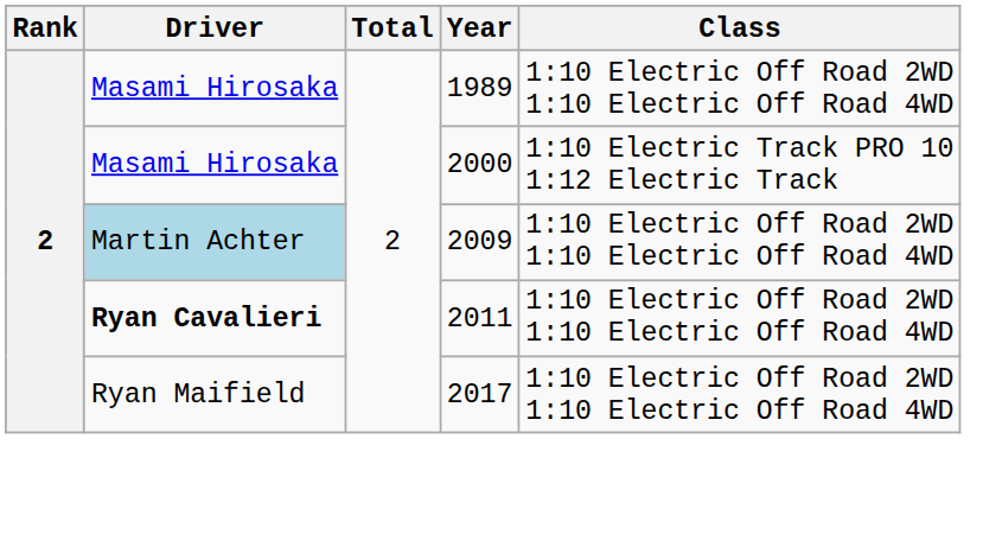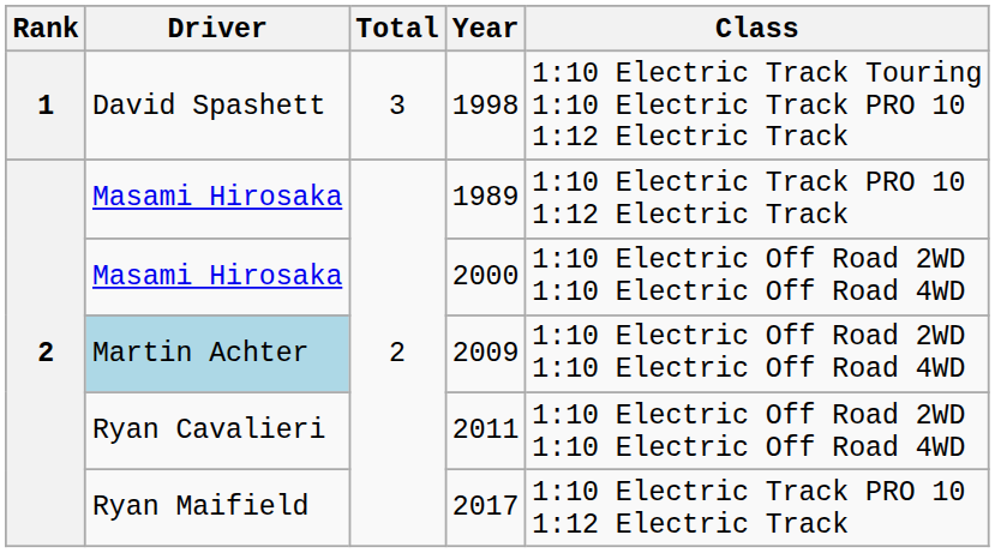+ row: 1 | David Spashett | 3 | 1998 | 1:10 Electric Track Touring 1:10 Electric Track PRO 10 1:12 Electric Track
1989 | Class: 1:10 Electric Off Road 2WD 1:10 Electric Off Road 4WD -> 1:10 Electric Track PRO 10 1:12 Electric Track
2000 | Class: 1:10 Electric Track PRO 10 1:12 Electric Track -> 1:10 Electric Off Road 2WD 1:10 Electric Off Road 4WD
2011 | Driver: bold -> normal
2017 | Class: 1:10 Electric Off Road 2WD 1:10 Electric Off Road 4WD -> 1:10 Electric Track PRO 10 1:12 Electric Track
